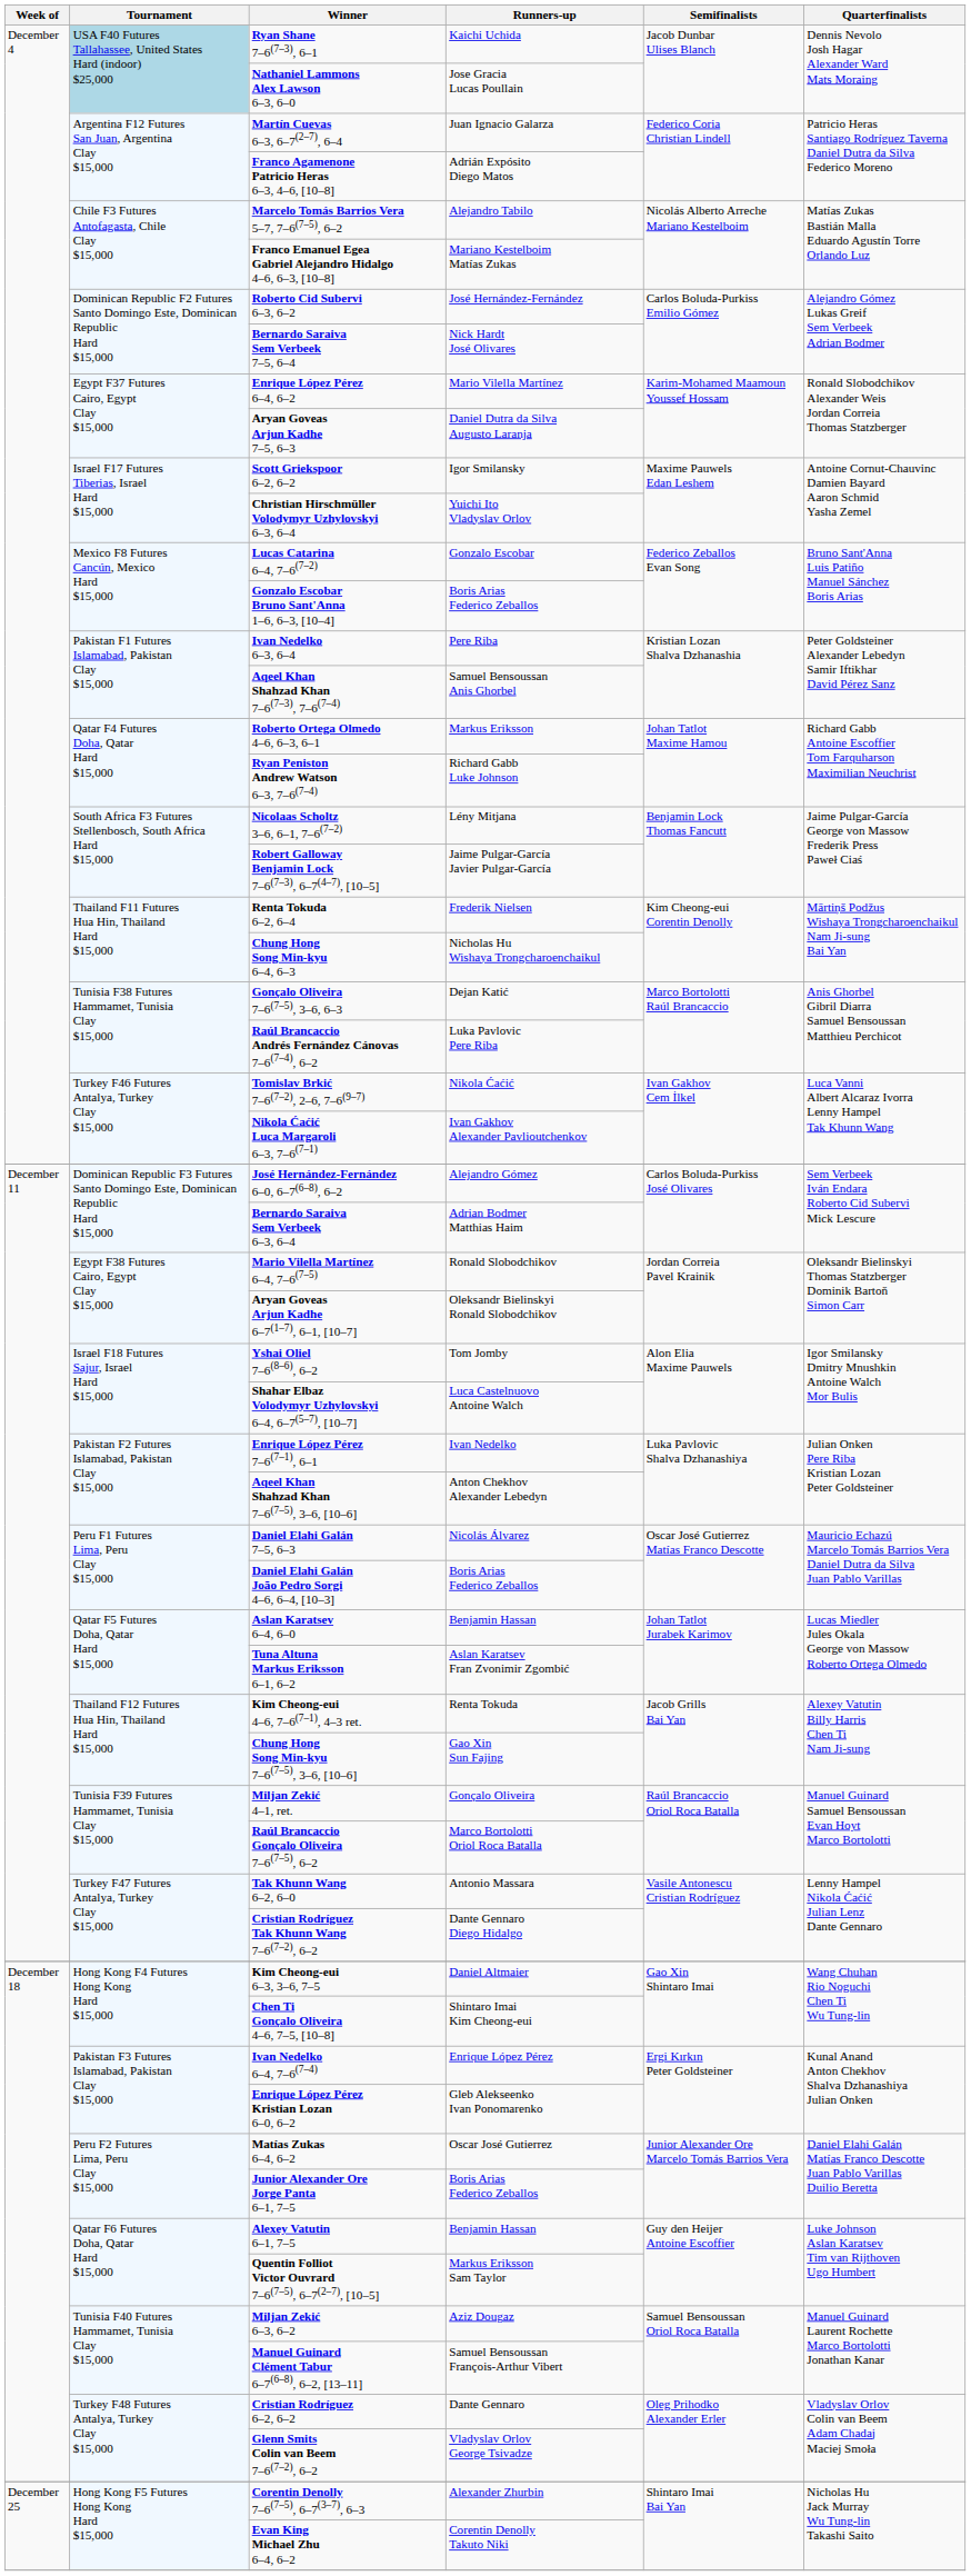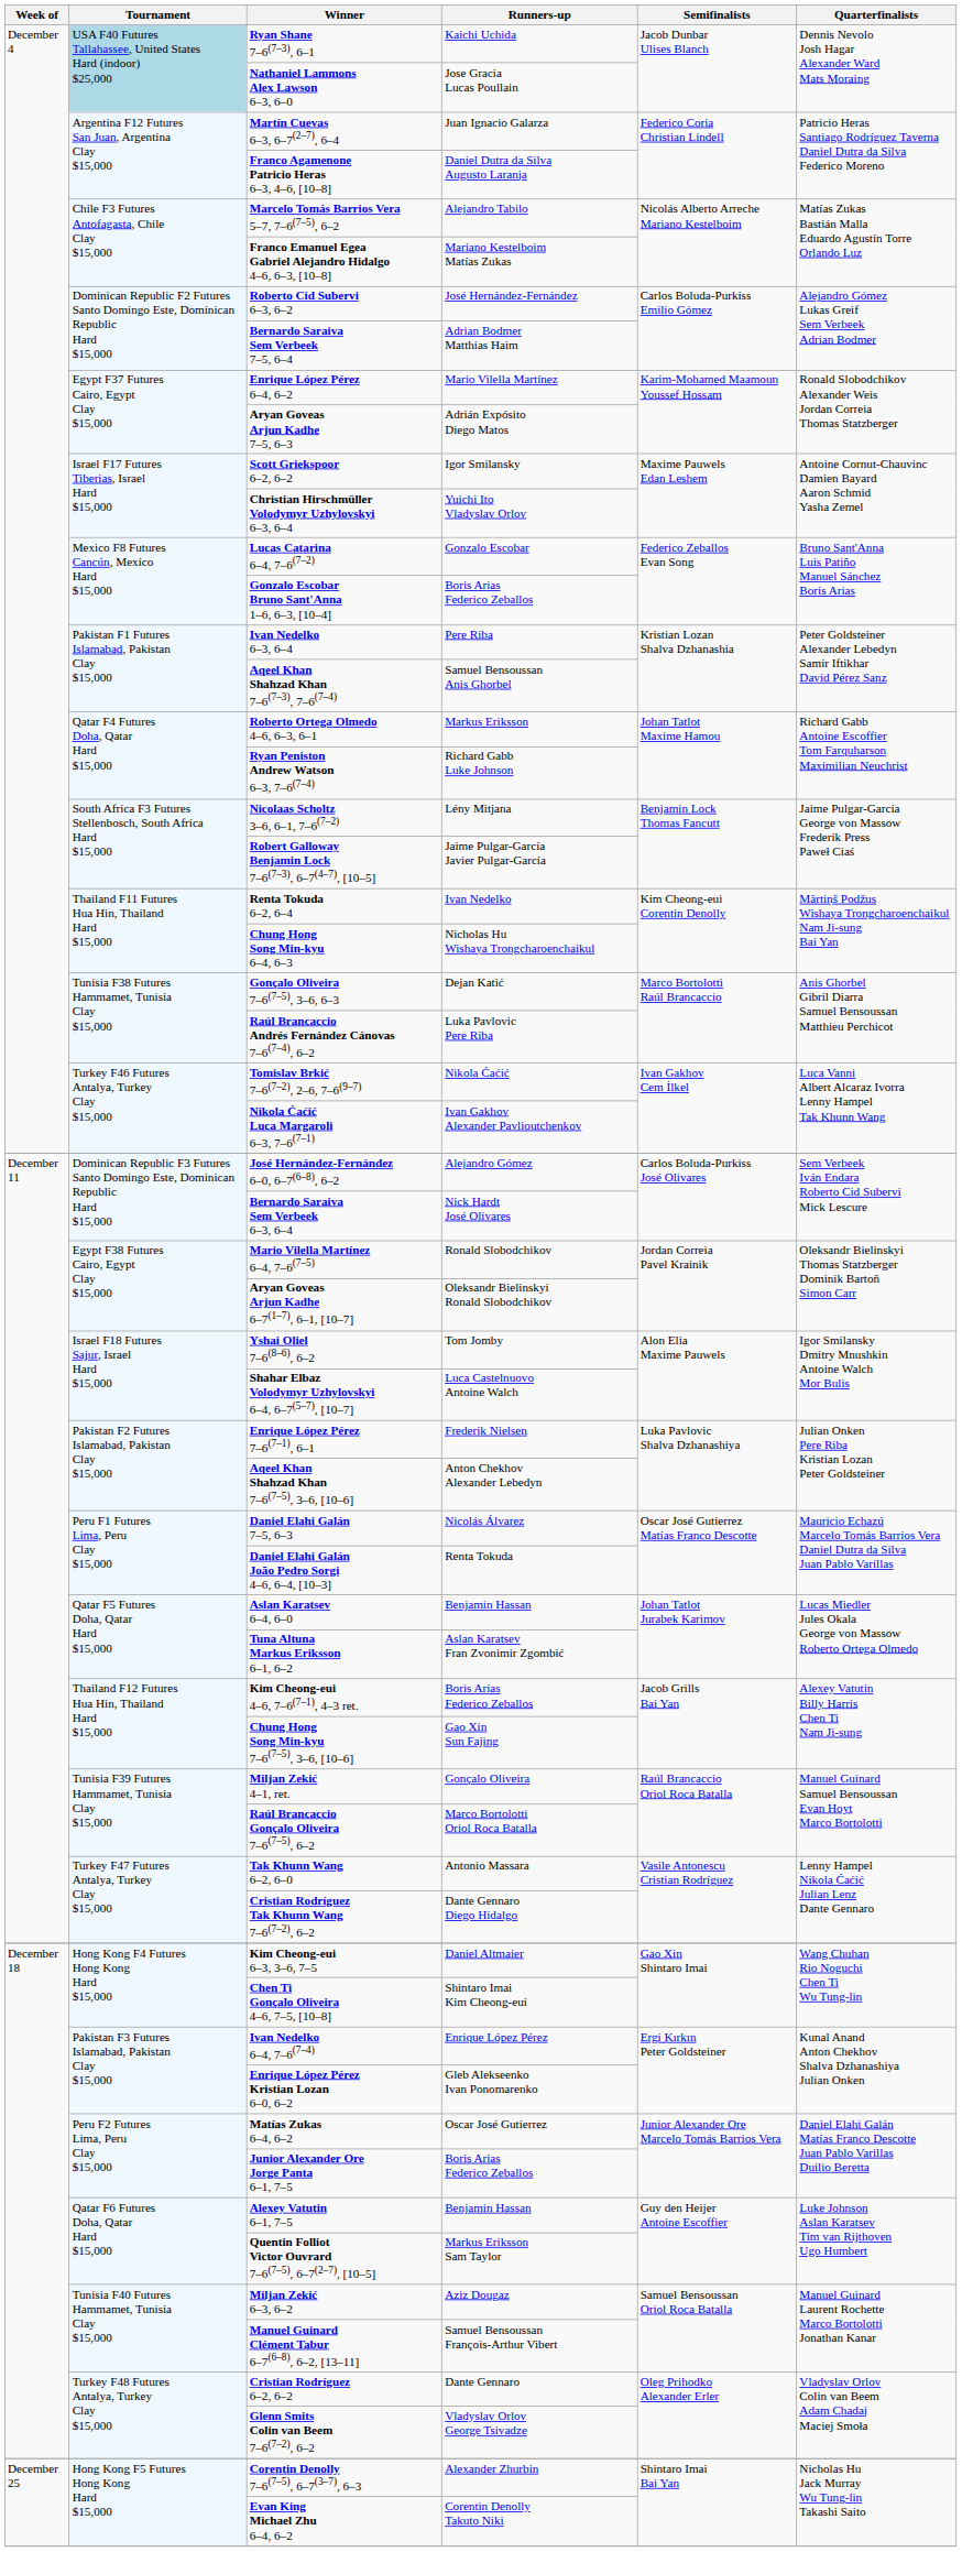Franco Agamenone Patricio Heras 6–3, 4–6, [10–8] | Runners-up: Adrián Expósito Diego Matos -> Daniel Dutra da Silva Augusto Laranja
Bernardo Saraiva Sem Verbeek 7–5, 6–4 | Runners-up: Nick Hardt José Olivares -> Adrian Bodmer Matthias Haim
Aryan Goveas Arjun Kadhe 7–5, 6–3 | Runners-up: Daniel Dutra da Silva Augusto Laranja -> Adrián Expósito Diego Matos
Renta Tokuda 6–2, 6–4 | Runners-up: Frederik Nielsen -> Ivan Nedelko
Bernardo Saraiva Sem Verbeek 6–3, 6–4 | Runners-up: Adrian Bodmer Matthias Haim -> Nick Hardt José Olivares
Enrique López Pérez 7–6(7–1), 6–1 | Runners-up: Ivan Nedelko -> Frederik Nielsen
Daniel Elahi Galán João Pedro Sorgi 4–6, 6–4, [10–3] | Runners-up: Boris Arias Federico Zeballos -> Renta Tokuda
Kim Cheong-eui 4–6, 7–6(7–1), 4–3 ret. | Runners-up: Renta Tokuda -> Boris Arias Federico Zeballos
